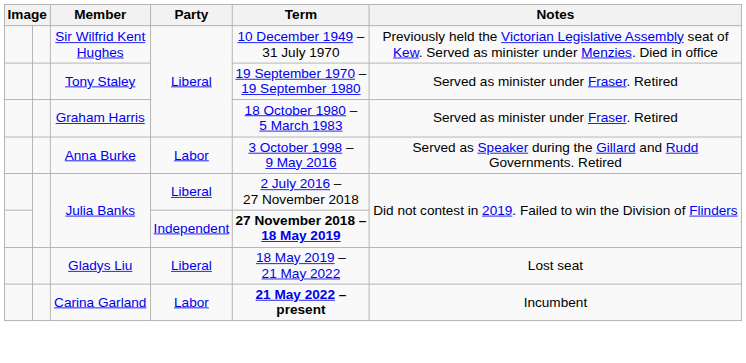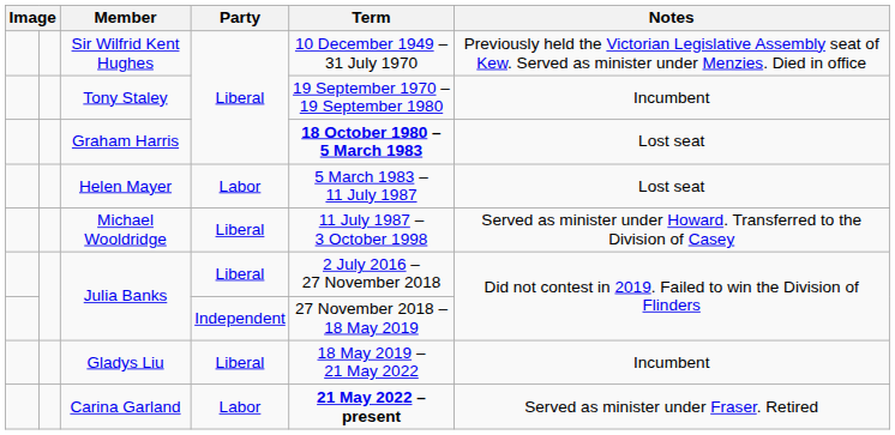Tony Staley | Notes: Served as minister under Fraser. Retired -> Incumbent
Graham Harris | Term: normal -> bold
Graham Harris | Notes: Served as minister under Fraser. Retired -> Lost seat
+ row: Helen Mayer | Labor | 5 March 1983 – 11 July 1987 | Lost seat
+ row: Michael Wooldridge | Liberal | 11 July 1987 – 3 October 1998 | Served as minister under Howard. Transferred to the Division of Casey
- row: Anna Burke | Labor | 3 October 1998 – 9 May 2016 | Served as Speaker during the Gillard and Rudd Governments. Retired
Julia Banks / Independent | Term: bold -> normal
Gladys Liu | Notes: Lost seat -> Incumbent
Carina Garland | Notes: Incumbent -> Served as minister under Fraser. Retired
